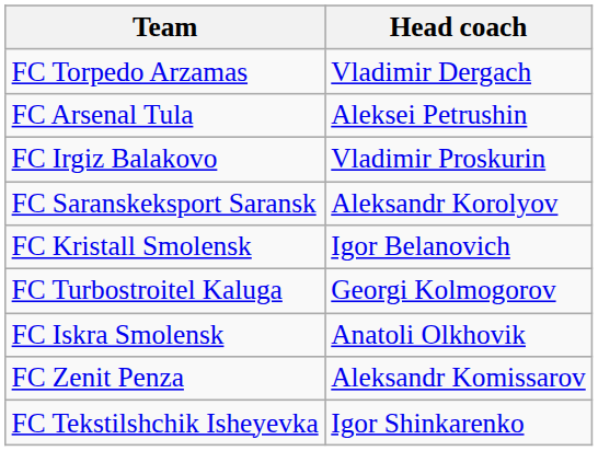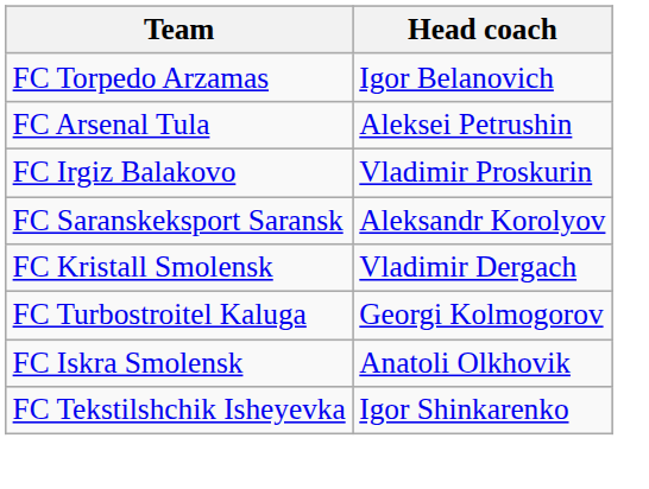FC Torpedo Arzamas | Head coach: Vladimir Dergach -> Igor Belanovich
FC Kristall Smolensk | Head coach: Igor Belanovich -> Vladimir Dergach
- row: FC Zenit Penza | Aleksandr Komissarov
